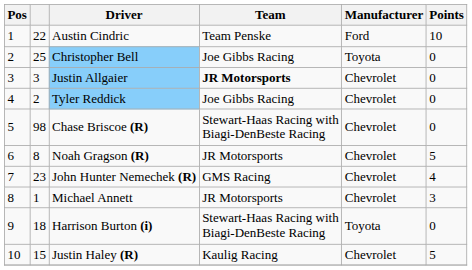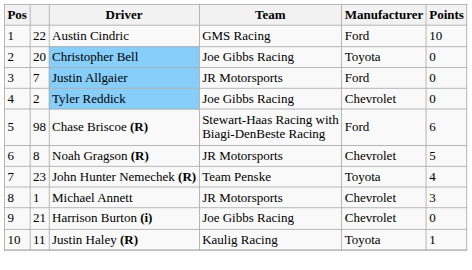Austin Cindric | Team: Team Penske -> GMS Racing
Christopher Bell | column 2: 25 -> 20
Justin Allgaier | column 2: 3 -> 7
Justin Allgaier | Team: bold -> normal
Justin Allgaier | Manufacturer: Chevrolet -> Ford
Chase Briscoe (R) | Manufacturer: Chevrolet -> Ford
Chase Briscoe (R) | Points: 0 -> 6
John Hunter Nemechek (R) | Team: GMS Racing -> Team Penske
John Hunter Nemechek (R) | Manufacturer: Chevrolet -> Toyota
Harrison Burton (i) | column 2: 18 -> 21
Harrison Burton (i) | Team: Stewart-Haas Racing with Biagi-DenBeste Racing -> Joe Gibbs Racing
Harrison Burton (i) | Manufacturer: Toyota -> Chevrolet
Justin Haley (R) | column 2: 15 -> 11
Justin Haley (R) | Manufacturer: Chevrolet -> Toyota
Justin Haley (R) | Points: 5 -> 1
